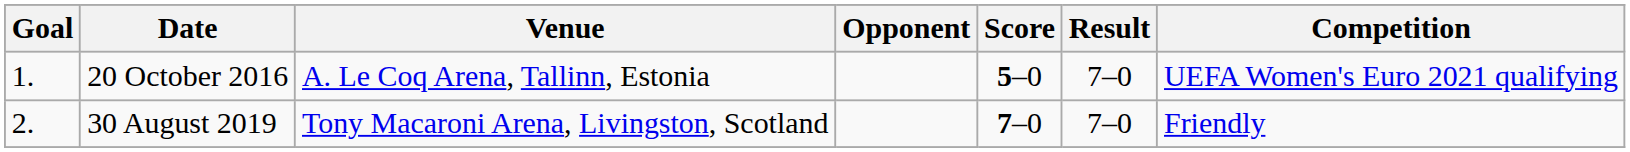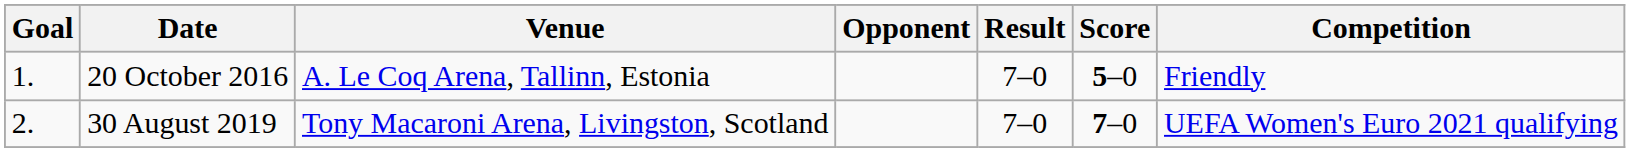columns swapped: Score <-> Result
20 October 2016 | Competition: UEFA Women's Euro 2021 qualifying -> Friendly
30 August 2019 | Competition: Friendly -> UEFA Women's Euro 2021 qualifying
